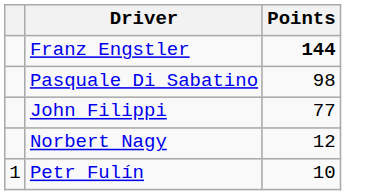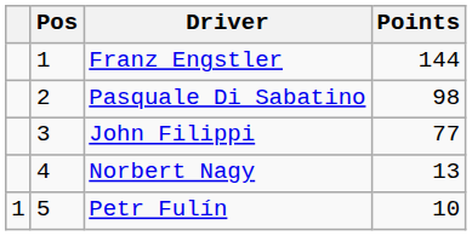+ column: Pos | 1 | 2 | 3 | 4 | 5
Franz Engstler | Points: bold -> normal
Norbert Nagy | Points: 12 -> 13
